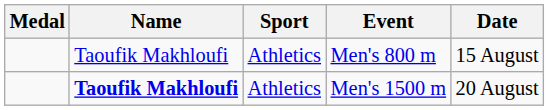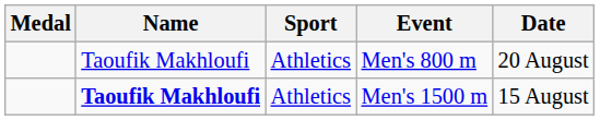Men's 800 m | Date: 15 August -> 20 August
Men's 1500 m | Date: 20 August -> 15 August
